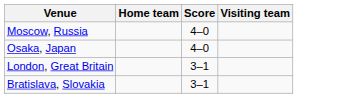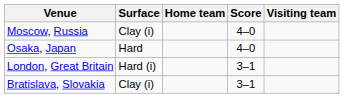+ column: Surface | Clay (i) | Hard | Hard (i) | Clay (i)
